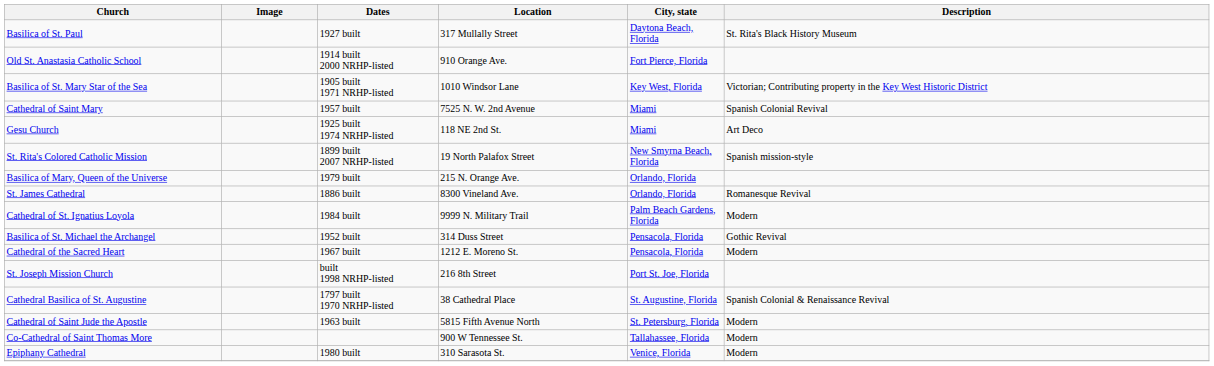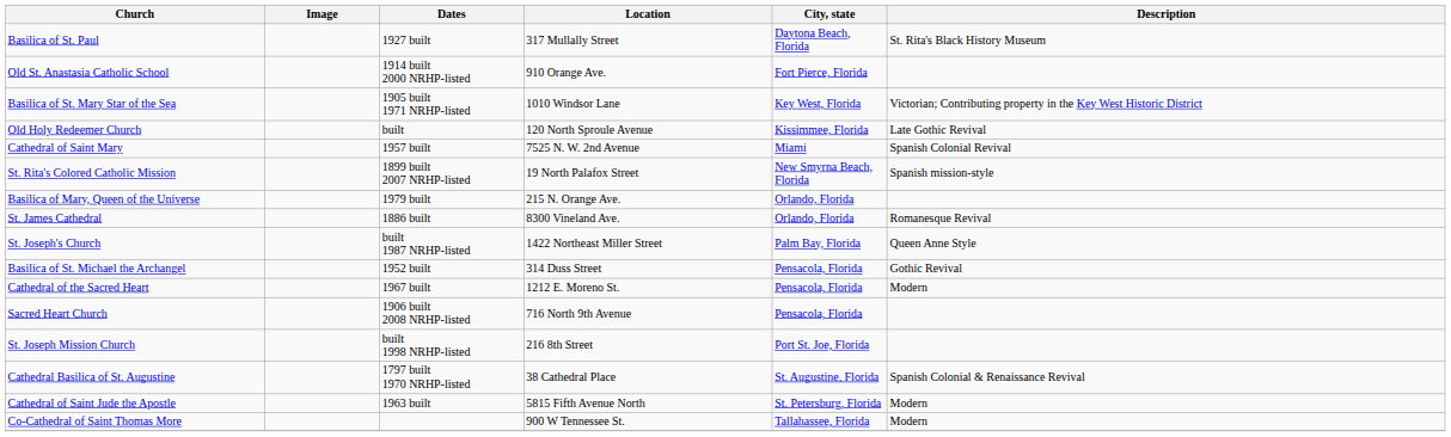+ row: Old Holy Redeemer Church | built | 120 North Sproule Avenue | Kissimmee, Florida | Late Gothic Revival
- row: Gesu Church | 1925 built 1974 NRHP-listed | 118 NE 2nd St. | Miami | Art Deco
+ row: St. Joseph's Church | built 1987 NRHP-listed | 1422 Northeast Miller Street | Palm Bay, Florida | Queen Anne Style
- row: Cathedral of St. Ignatius Loyola | 1984 built | 9999 N. Military Trail | Palm Beach Gardens, Florida | Modern
+ row: Sacred Heart Church | 1906 built 2008 NRHP-listed | 716 North 9th Avenue | Pensacola, Florida
- row: Epiphany Cathedral | 1980 built | 310 Sarasota St. | Venice, Florida | Modern
